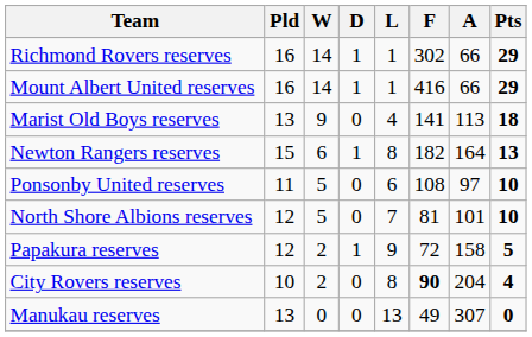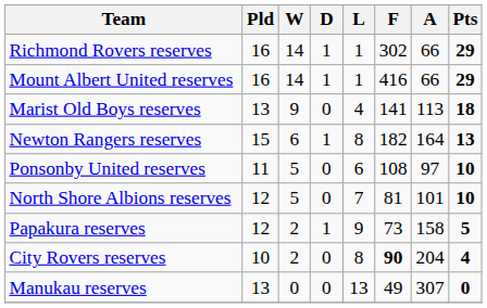Papakura reserves | F: 72 -> 73
